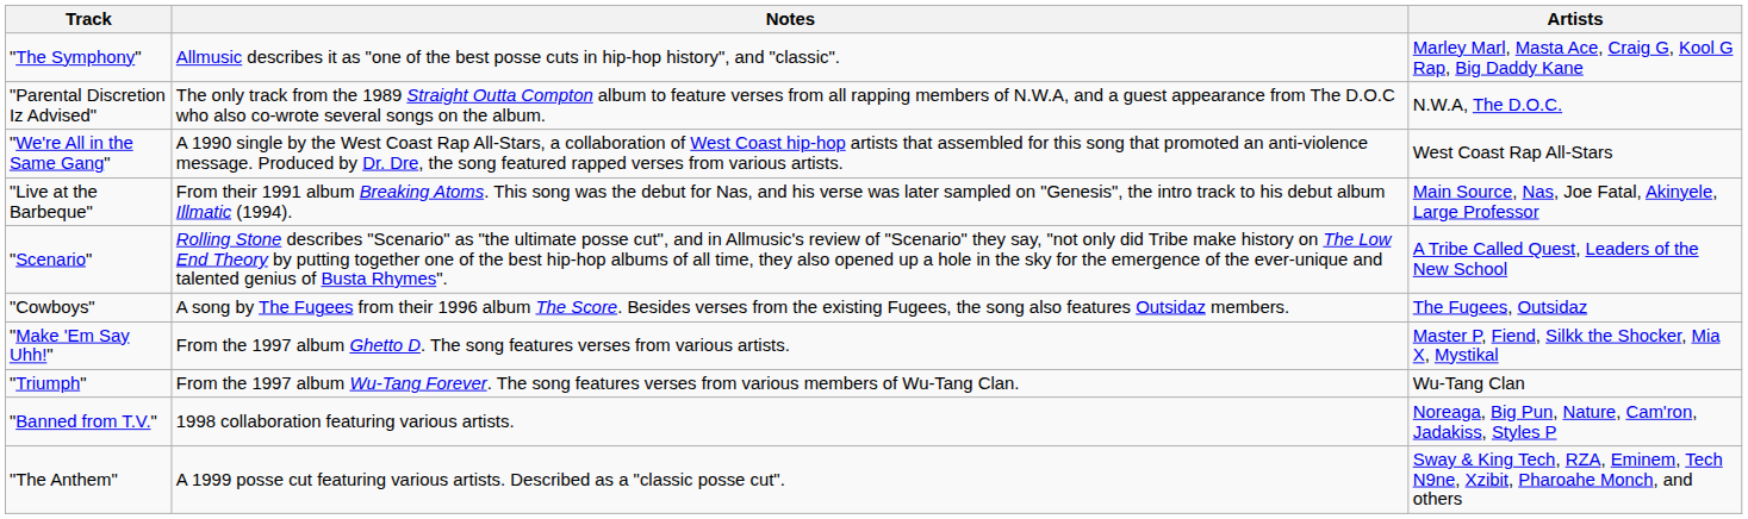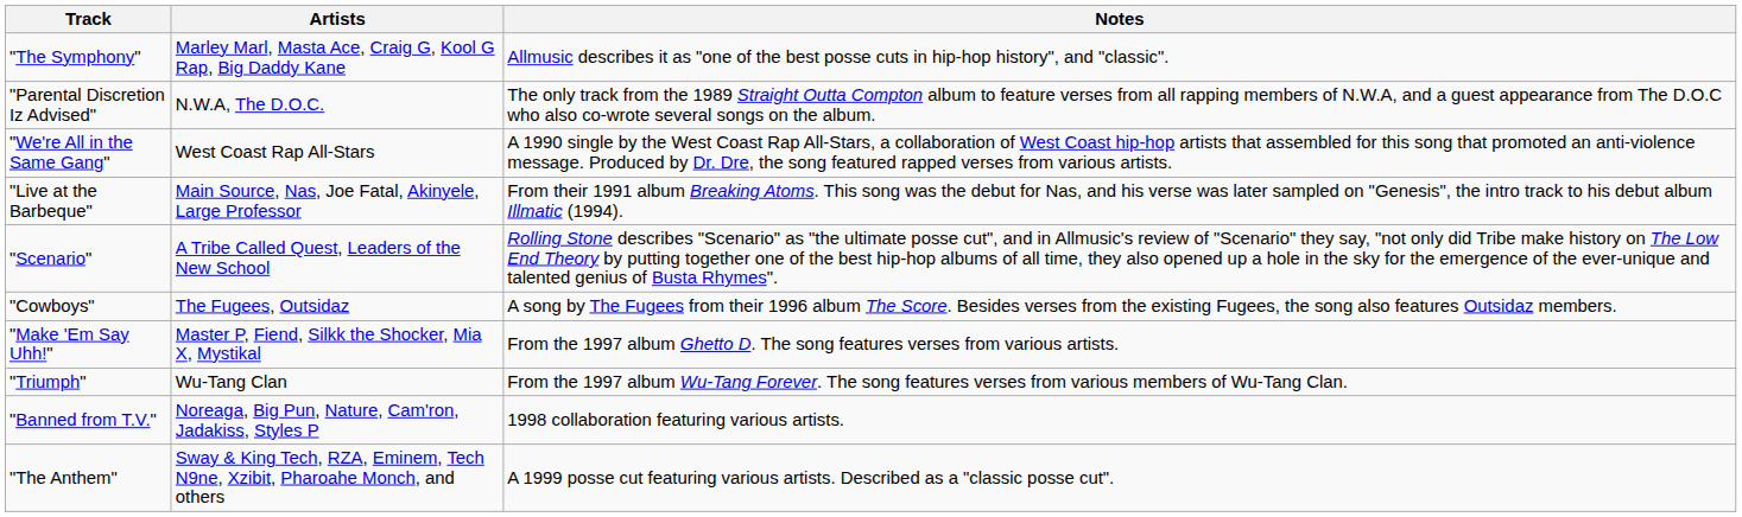columns swapped: Artists <-> Notes
